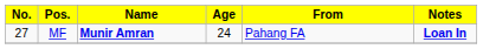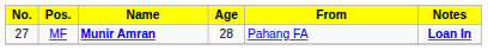MF | Age: 24 -> 28
